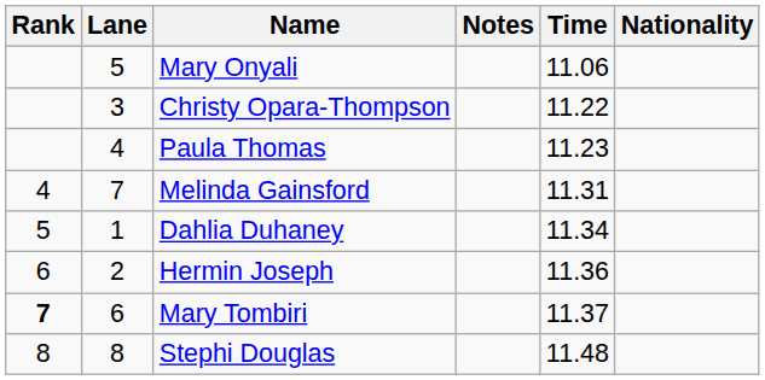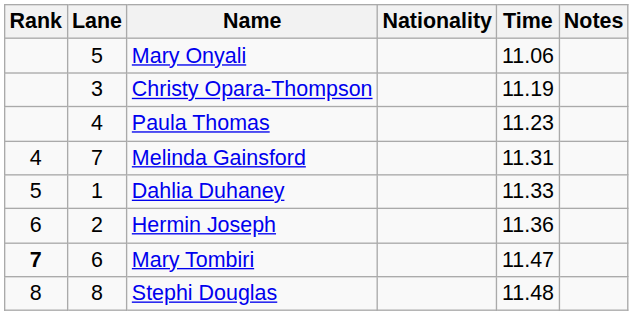columns swapped: Nationality <-> Notes
Christy Opara-Thompson | Time: 11.22 -> 11.19
Dahlia Duhaney | Time: 11.34 -> 11.33
Mary Tombiri | Time: 11.37 -> 11.47
